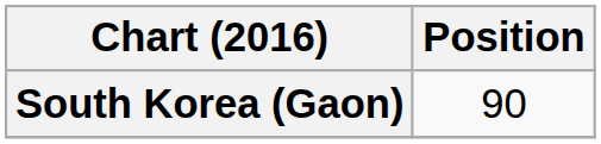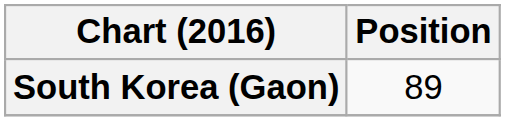South Korea (Gaon) | Position: 90 -> 89
